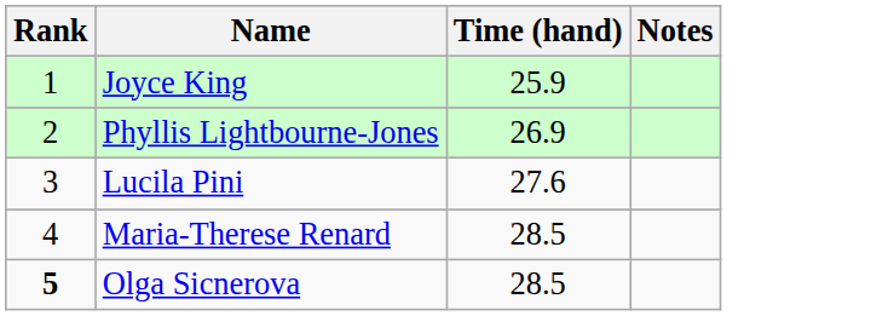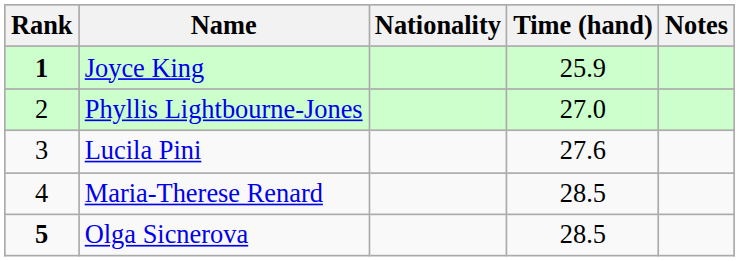+ column: Nationality
Joyce King | Rank: normal -> bold
Phyllis Lightbourne-Jones | Time (hand): 26.9 -> 27.0
